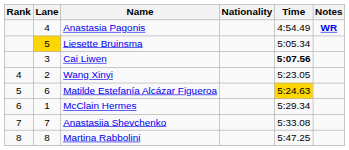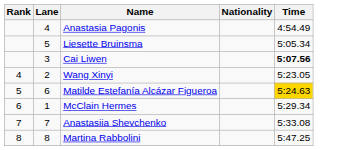- column: Notes | WR
Liesette Bruinsma | Lane: gold background -> no background
